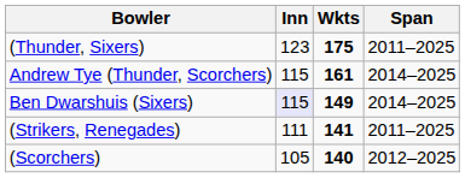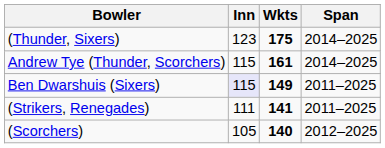(Thunder, Sixers) | Span: 2011–2025 -> 2014–2025
Ben Dwarshuis (Sixers) | Span: 2014–2025 -> 2011–2025
